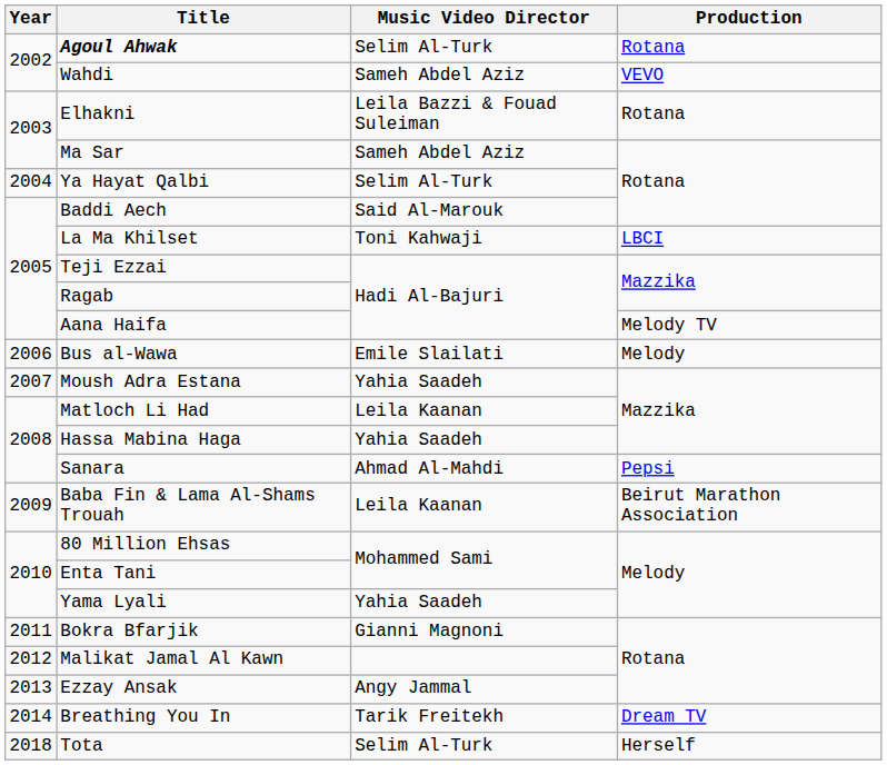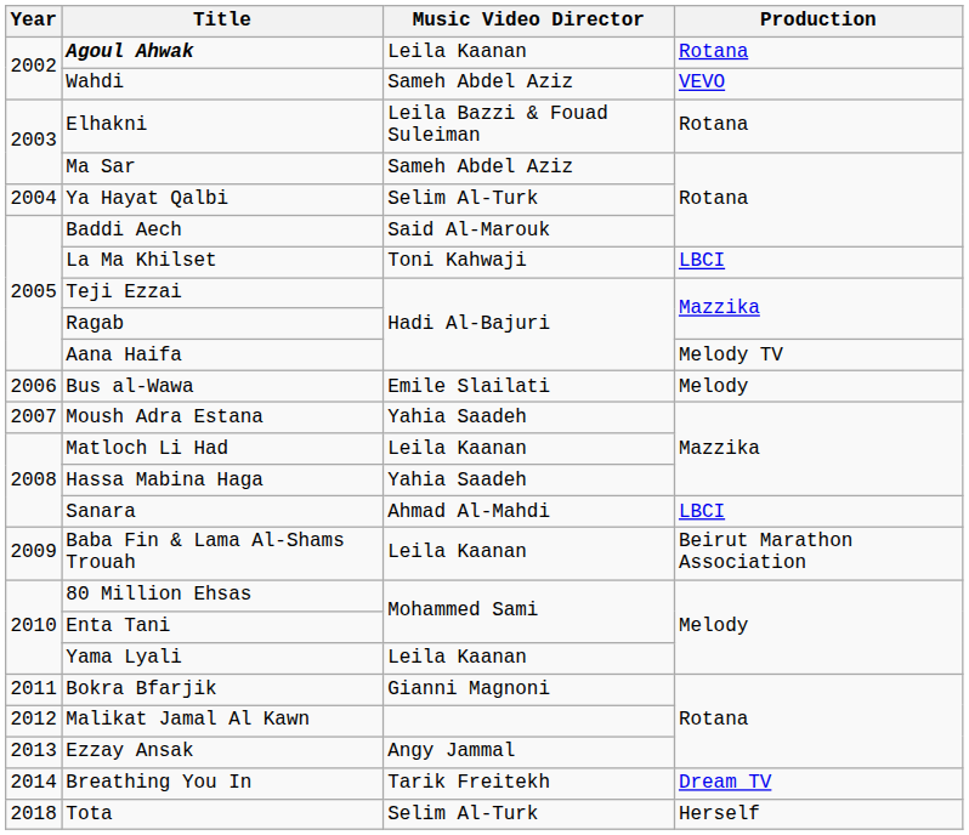Agoul Ahwak | Music Video Director: Selim Al-Turk -> Leila Kaanan
Sanara | Production: Pepsi -> LBCI
Yama Lyali | Music Video Director: Yahia Saadeh -> Leila Kaanan
